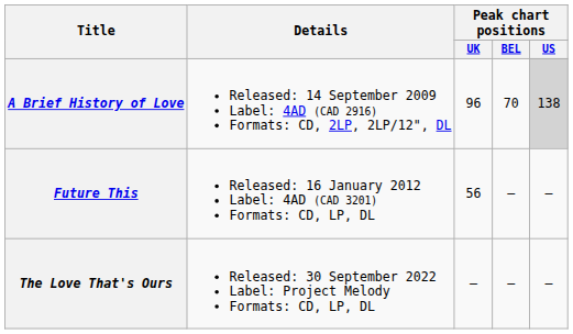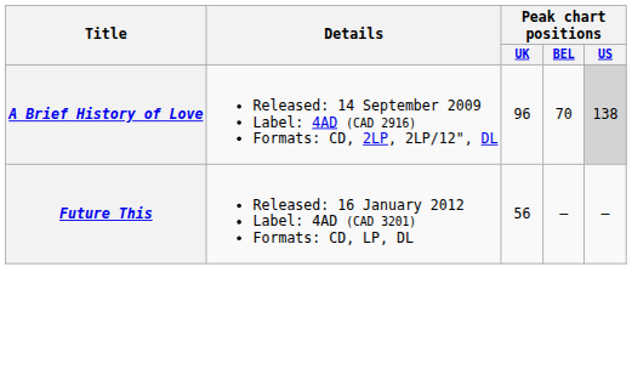- row: The Love That's Ours | Released: 30 September 2022 Label: Project Melody Formats: CD, LP, DL | — | — | —
